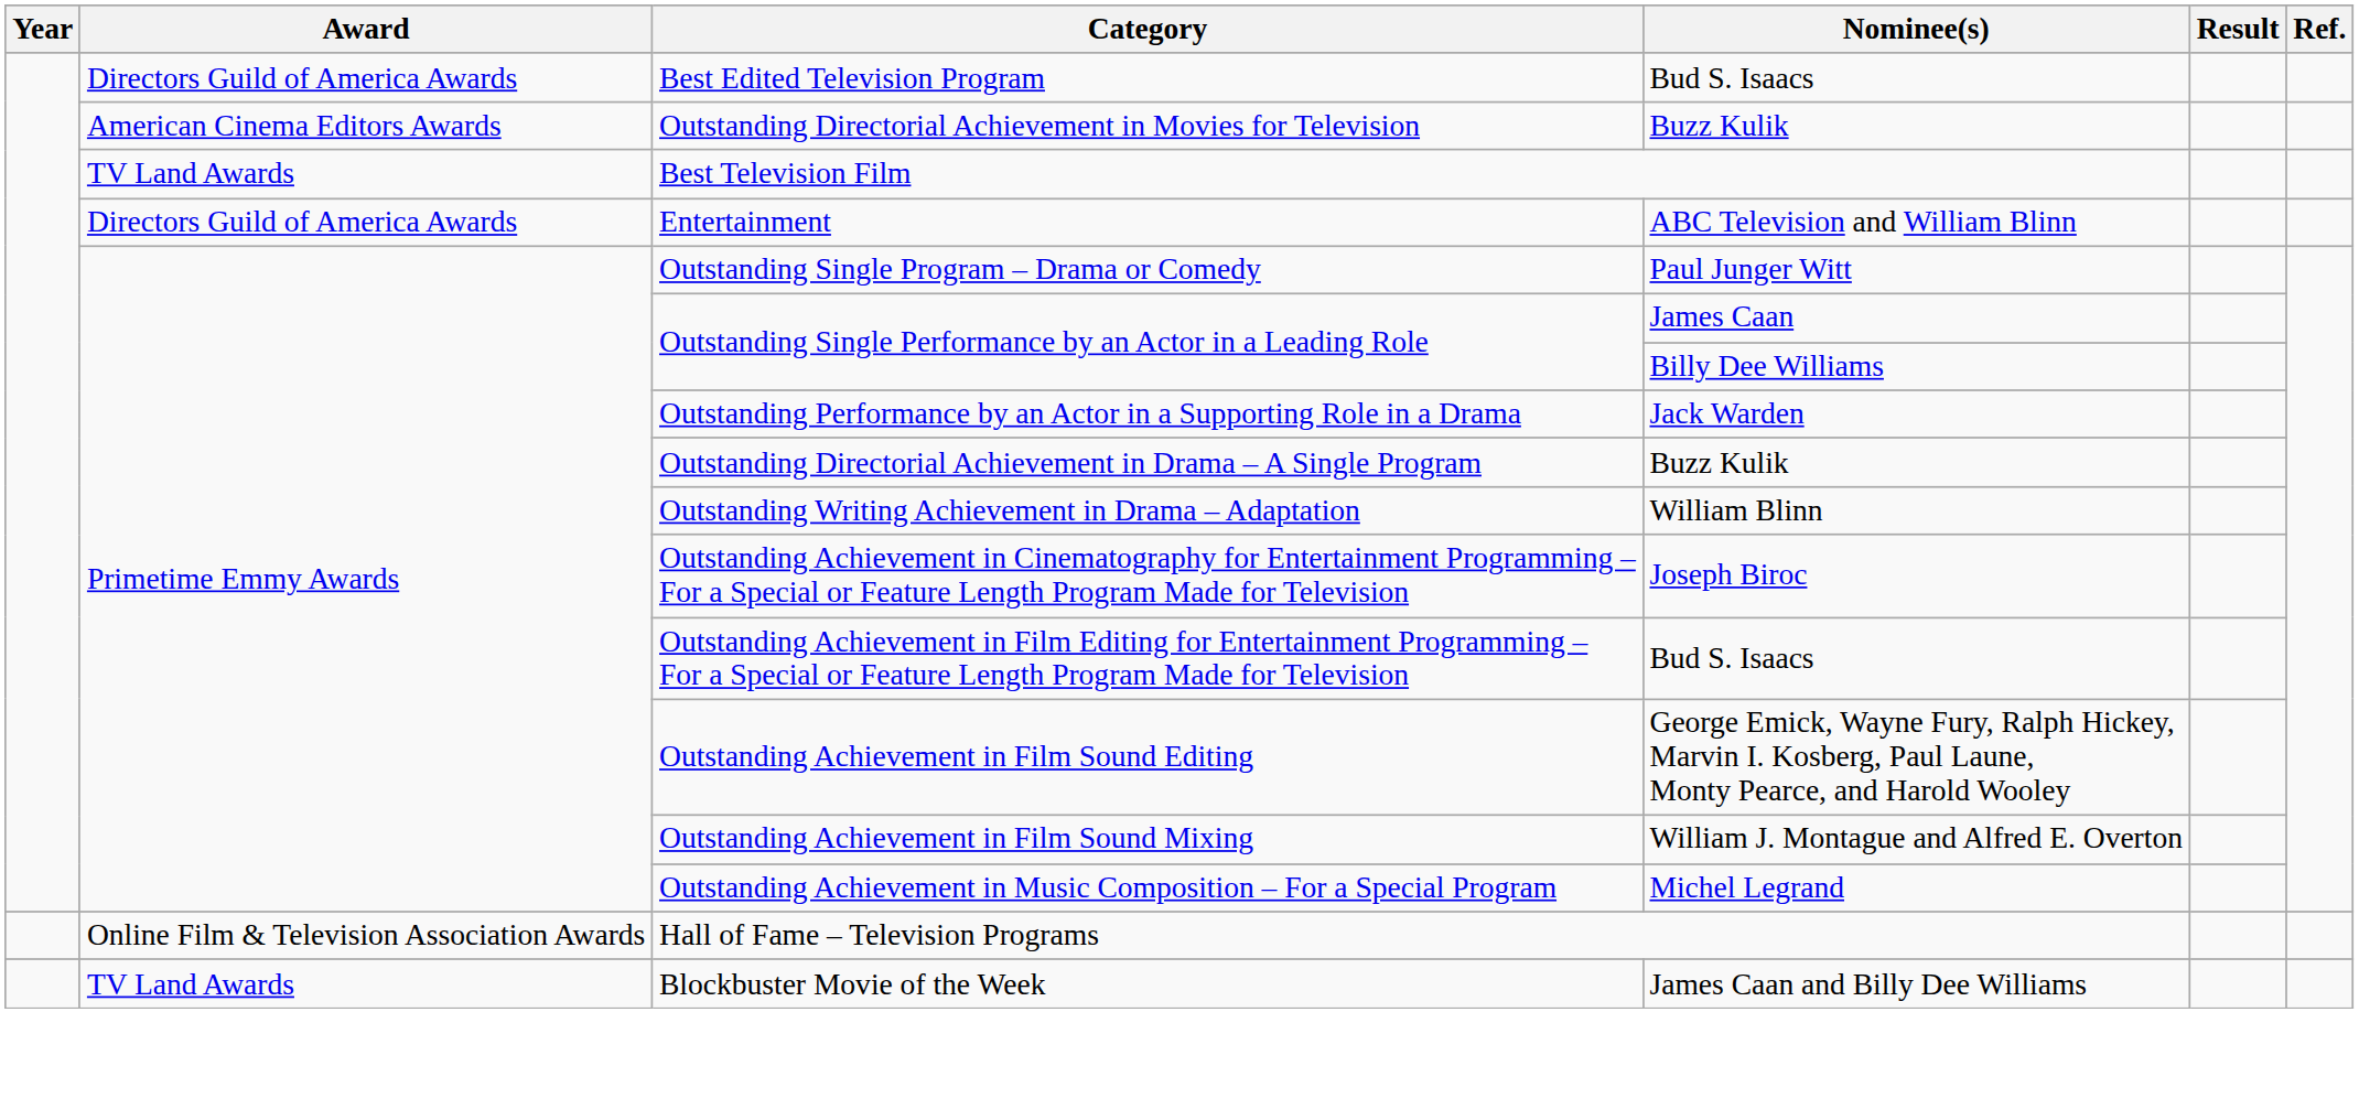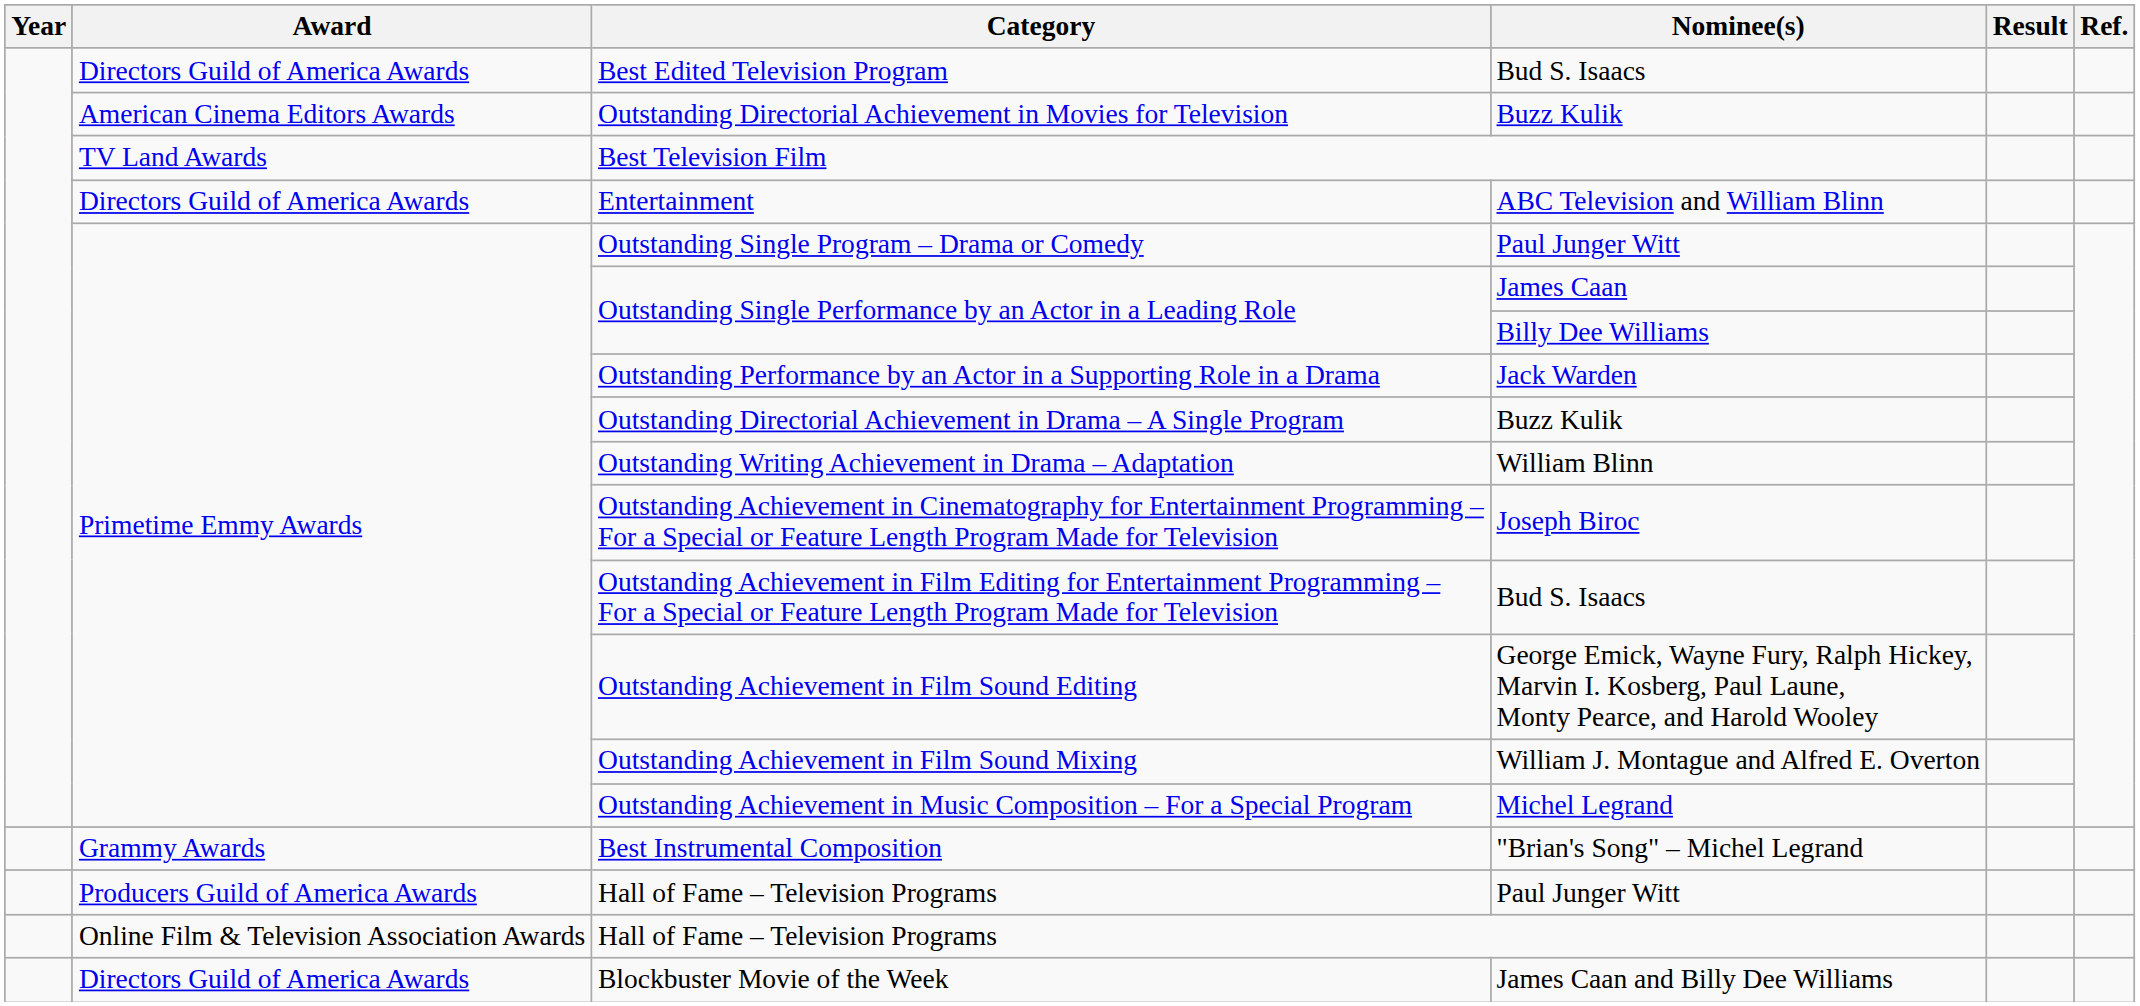+ row: Grammy Awards | Best Instrumental Composition | "Brian's Song" – Michel Legrand
+ row: Producers Guild of America Awards | Hall of Fame – Television Programs | Paul Junger Witt
Blockbuster Movie of the Week | Award: TV Land Awards -> Directors Guild of America Awards
